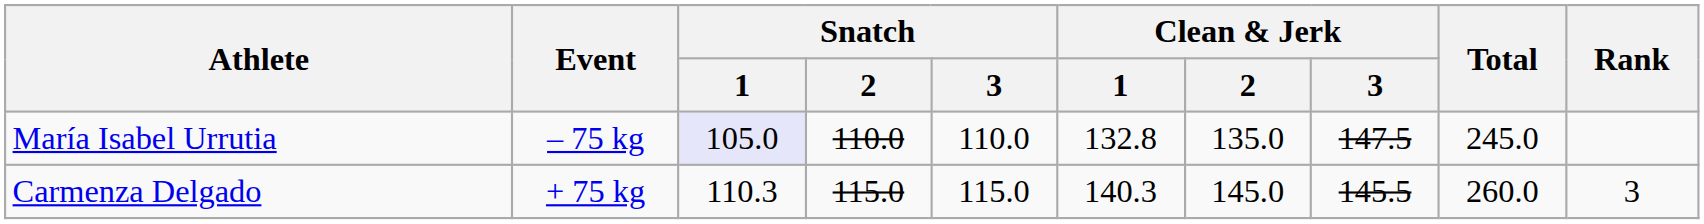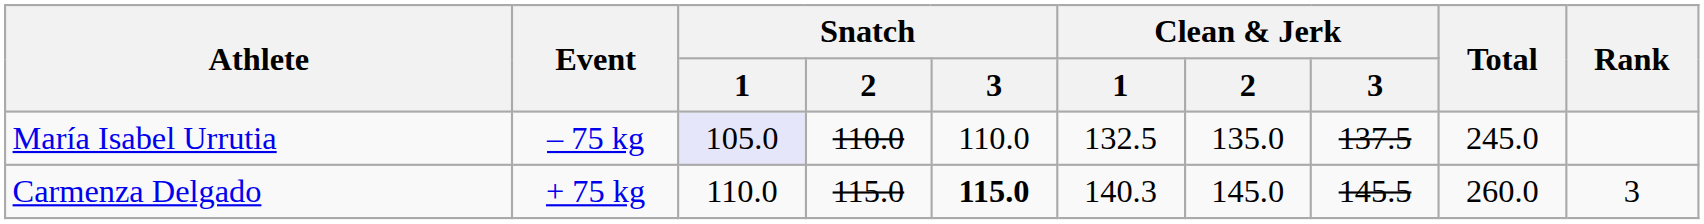María Isabel Urrutia | Clean & Jerk / 1: 132.8 -> 132.5
María Isabel Urrutia | Clean & Jerk / 3: 147.5 -> 137.5
Carmenza Delgado | Snatch / 1: 110.3 -> 110.0
Carmenza Delgado | Snatch / 3: normal -> bold
